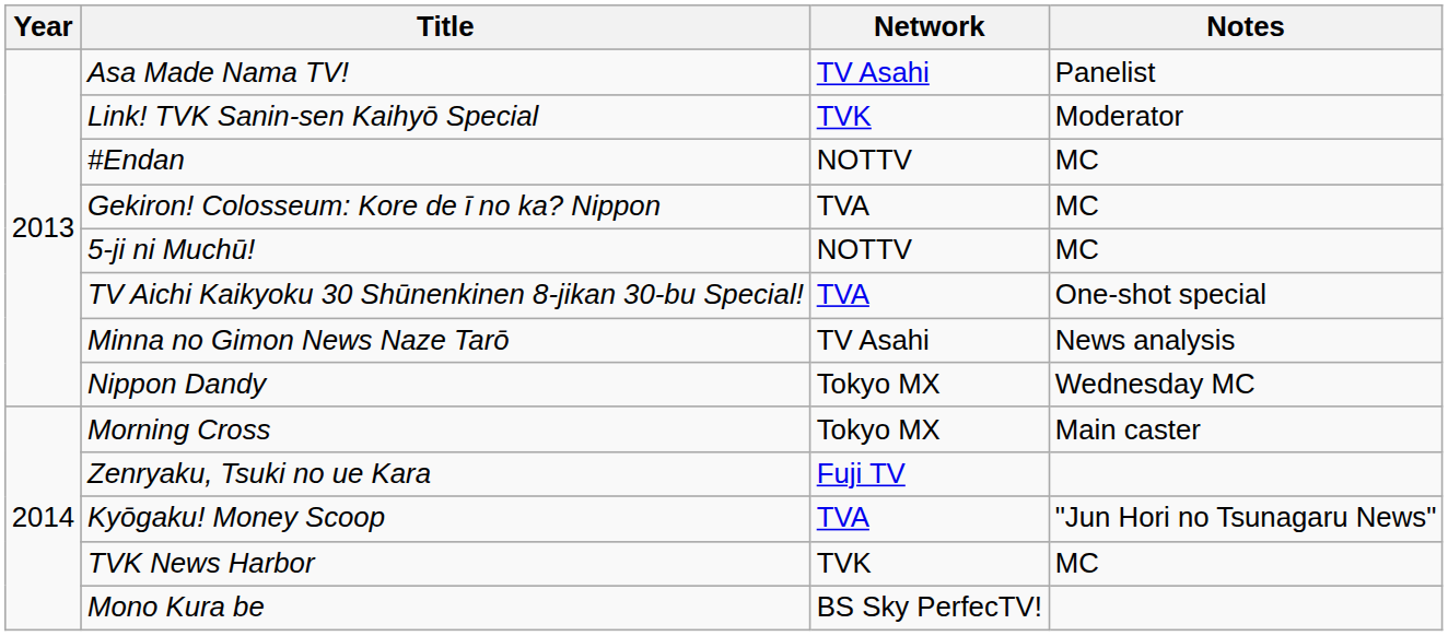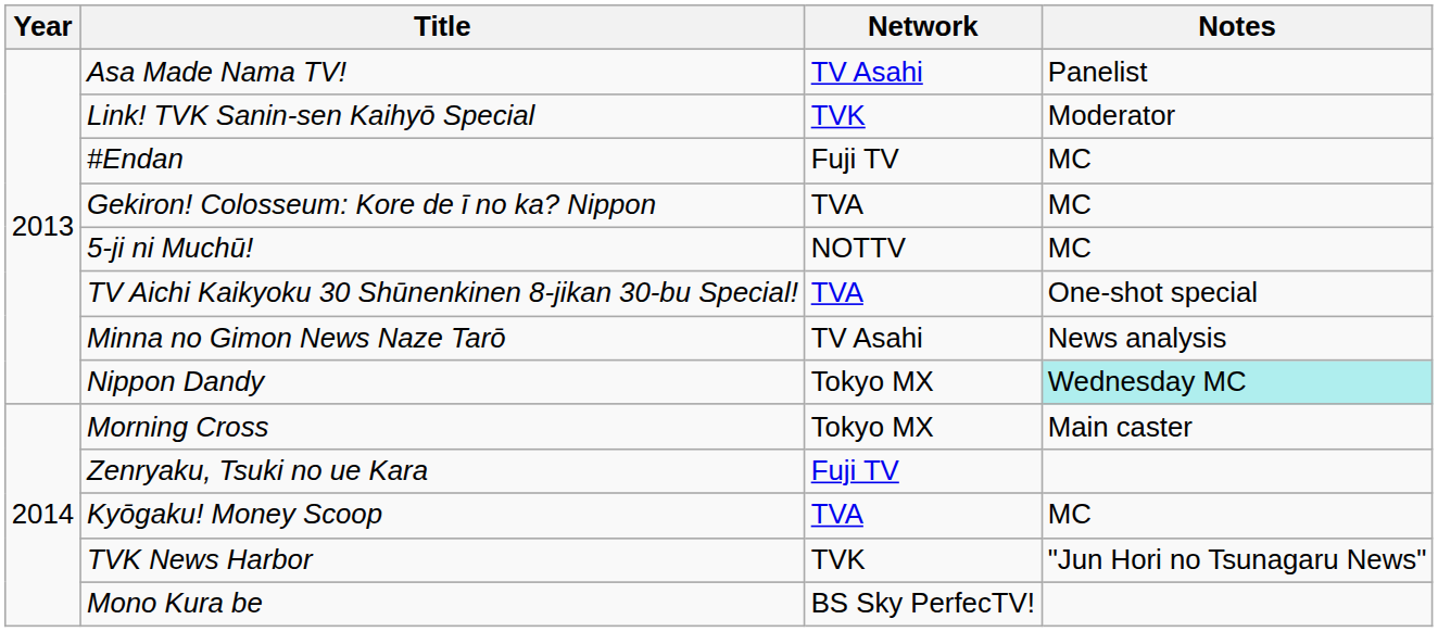#Endan | Network: NOTTV -> Fuji TV
Nippon Dandy | Notes: no background -> paleturquoise background
Kyōgaku! Money Scoop | Notes: "Jun Hori no Tsunagaru News" -> MC
TVK News Harbor | Notes: MC -> "Jun Hori no Tsunagaru News"
